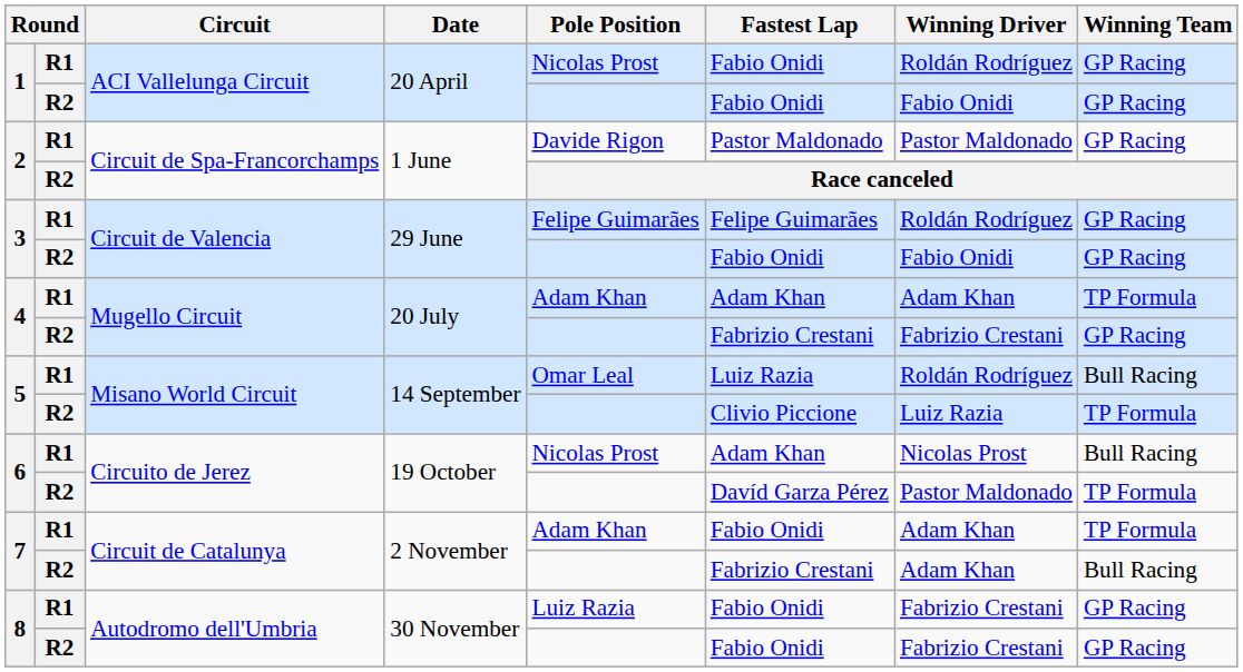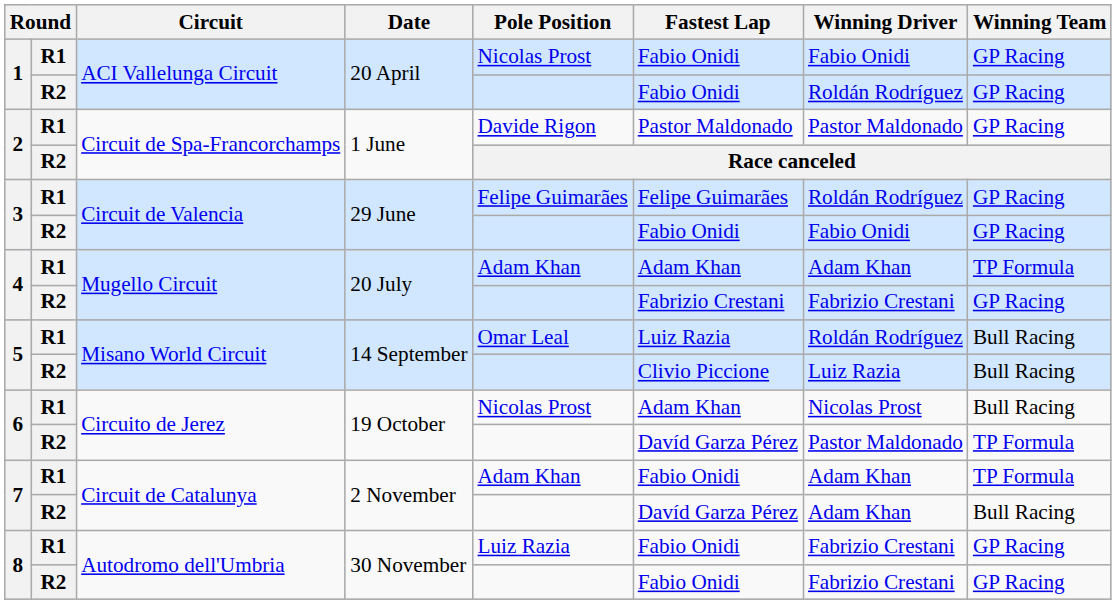1 / R1 | Winning Driver: Roldán Rodríguez -> Fabio Onidi
1 / R2 | Winning Driver: Fabio Onidi -> Roldán Rodríguez
5 / R2 | Winning Team: TP Formula -> Bull Racing
7 / R2 | Fastest Lap: Fabrizio Crestani -> Davíd Garza Pérez
